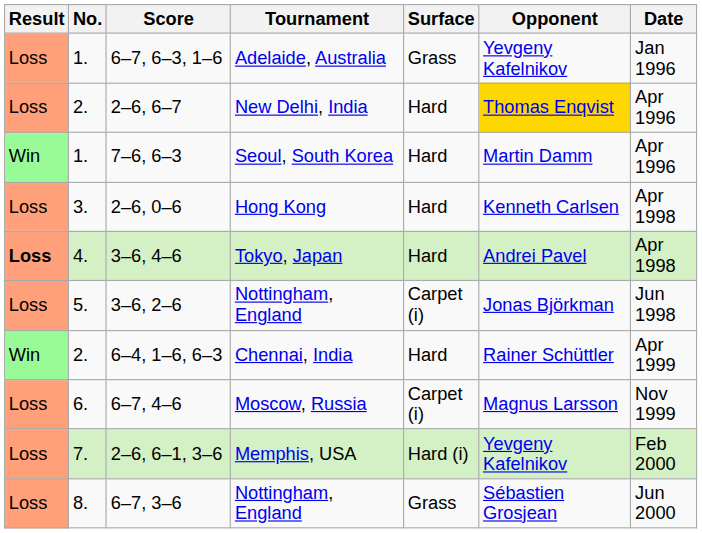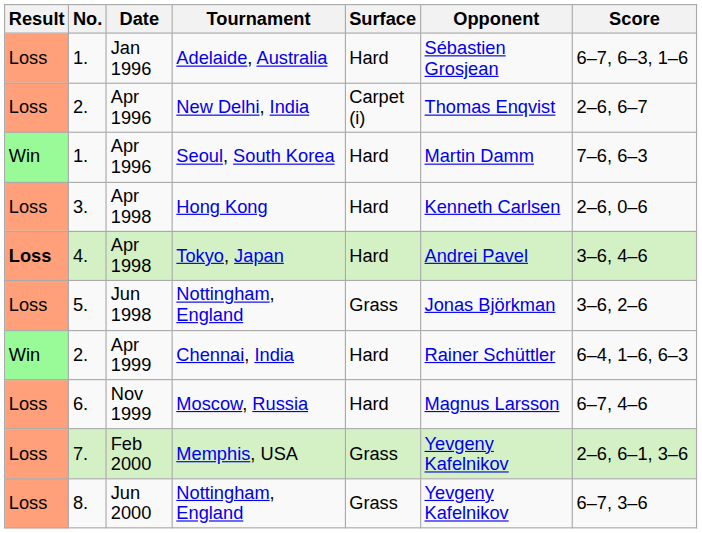columns swapped: Date <-> Score
Adelaide, Australia | Surface: Grass -> Hard
Adelaide, Australia | Opponent: Yevgeny Kafelnikov -> Sébastien Grosjean
New Delhi, India | Surface: Hard -> Carpet (i)
New Delhi, India | Opponent: gold background -> no background
5. / Nottingham, England | Surface: Carpet (i) -> Grass
Moscow, Russia | Surface: Carpet (i) -> Hard
Memphis, USA | Surface: Hard (i) -> Grass
8. / Nottingham, England | Opponent: Sébastien Grosjean -> Yevgeny Kafelnikov
